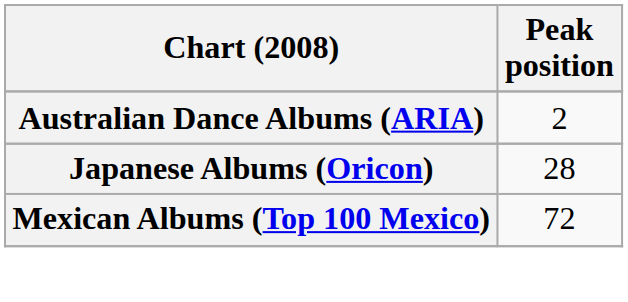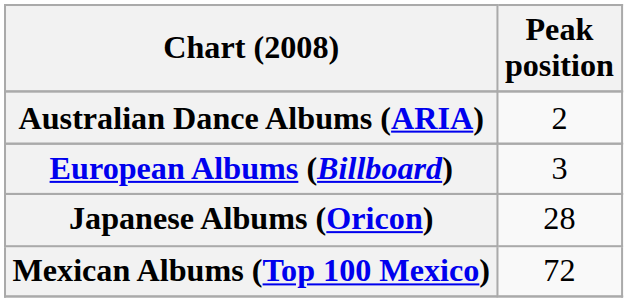+ row: European Albums (Billboard) | 3
